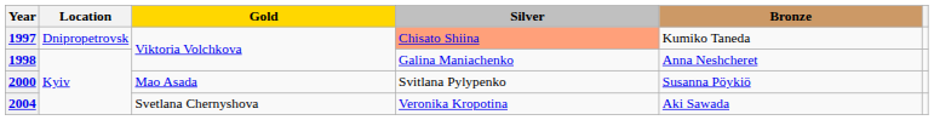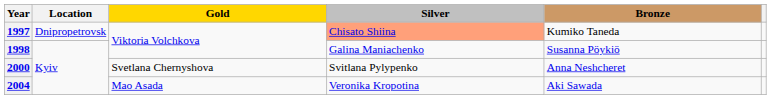1998 | Bronze: Anna Neshcheret -> Susanna Pöykiö
2000 | Gold: Mao Asada -> Svetlana Chernyshova
2000 | Bronze: Susanna Pöykiö -> Anna Neshcheret
2004 | Gold: Svetlana Chernyshova -> Mao Asada
